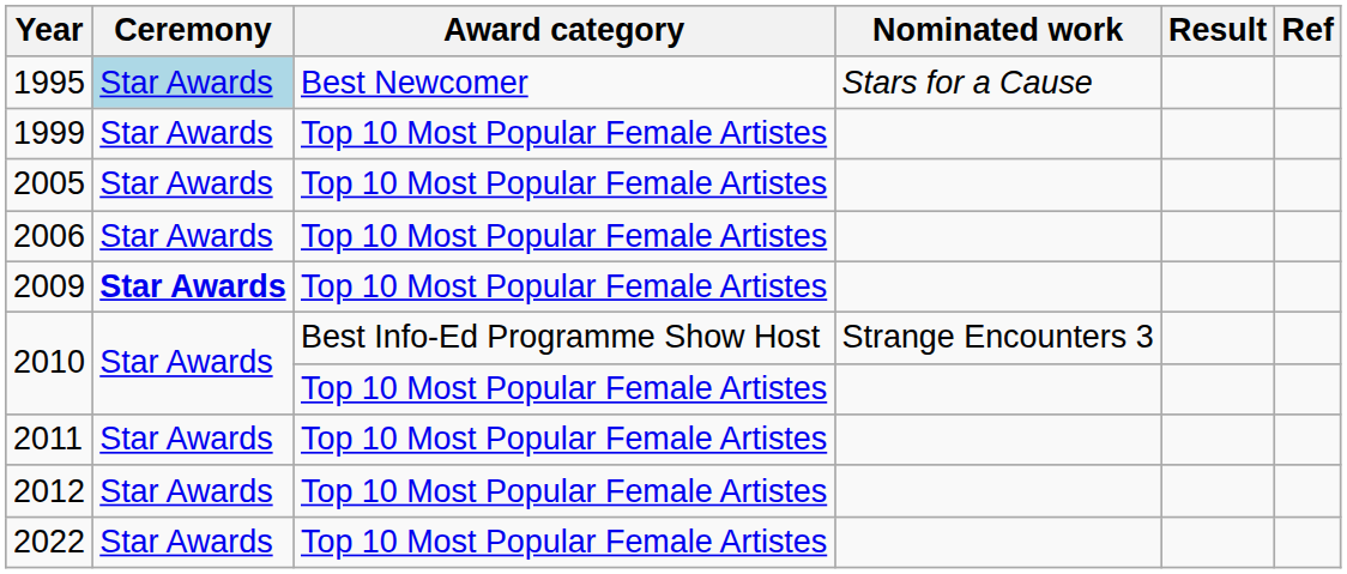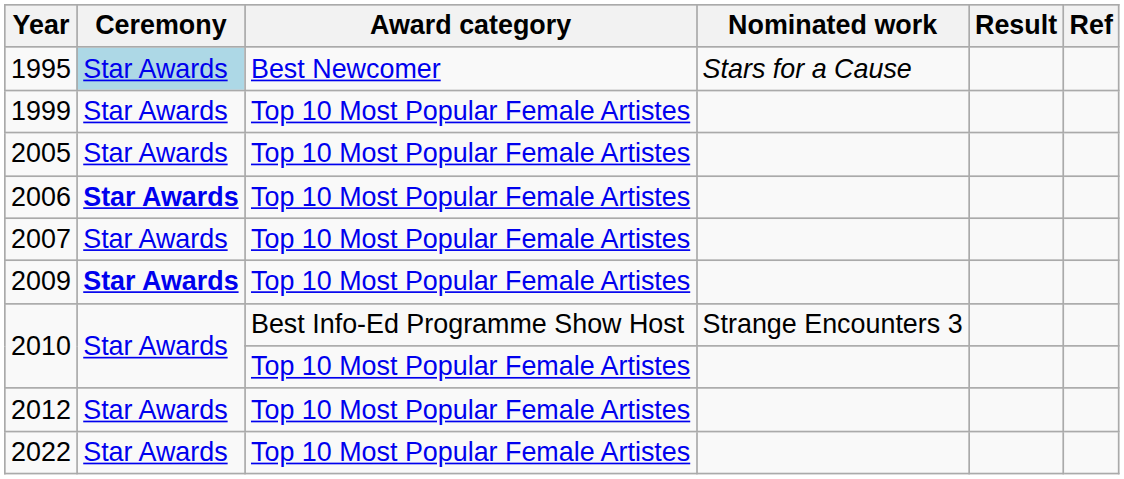2006 | Ceremony: normal -> bold
+ row: 2007 | Star Awards | Top 10 Most Popular Female Artistes
- row: 2011 | Star Awards | Top 10 Most Popular Female Artistes
